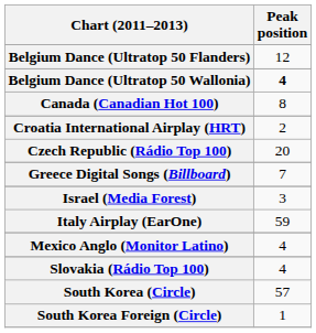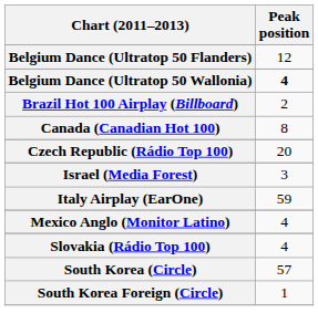+ row: Brazil Hot 100 Airplay (Billboard) | 2
- row: Croatia International Airplay (HRT) | 2
- row: Greece Digital Songs (Billboard) | 7
